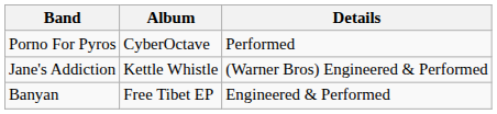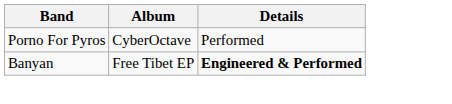- row: Jane's Addiction | Kettle Whistle | (Warner Bros) Engineered & Performed
Banyan | Details: normal -> bold
